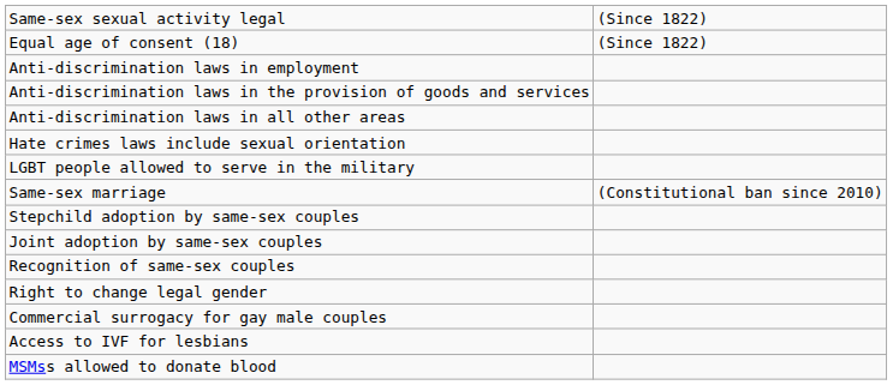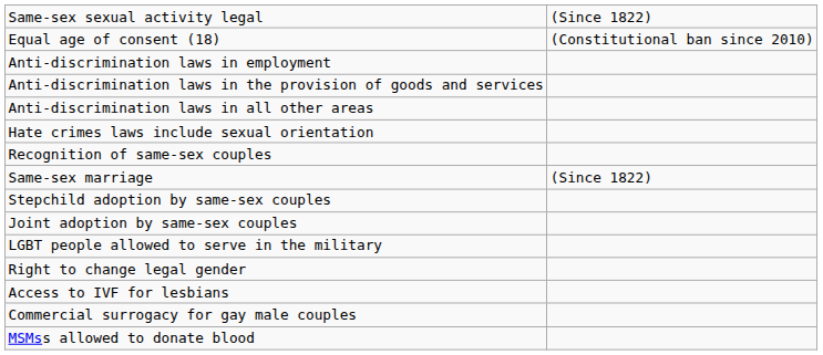Equal age of consent (18) | column 2: (Since 1822) -> (Constitutional ban since 2010)
rows swapped: Recognition of same-sex couples <-> LGBT people allowed to serve in the military
Same-sex marriage | column 2: (Constitutional ban since 2010) -> (Since 1822)
rows swapped: Access to IVF for lesbians <-> Commercial surrogacy for gay male couples
